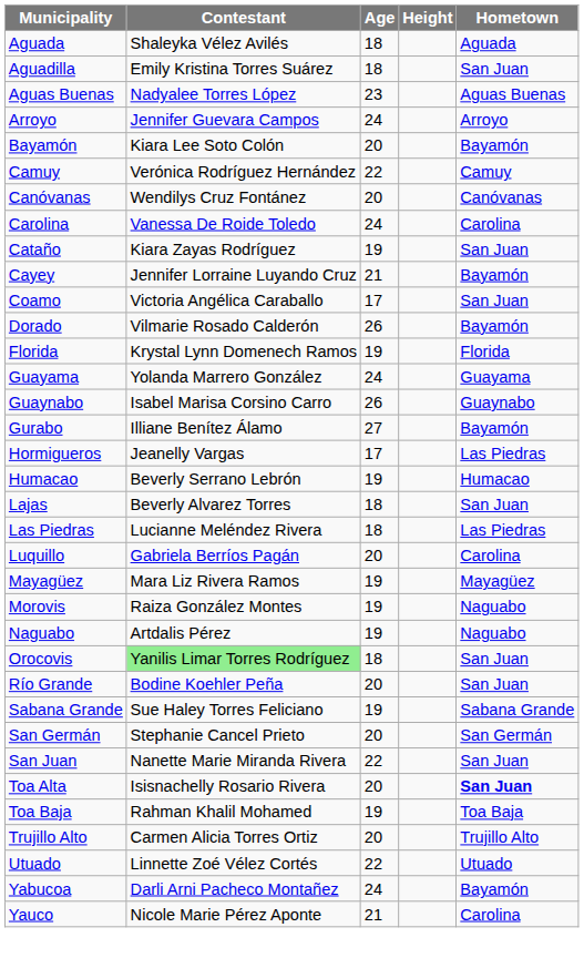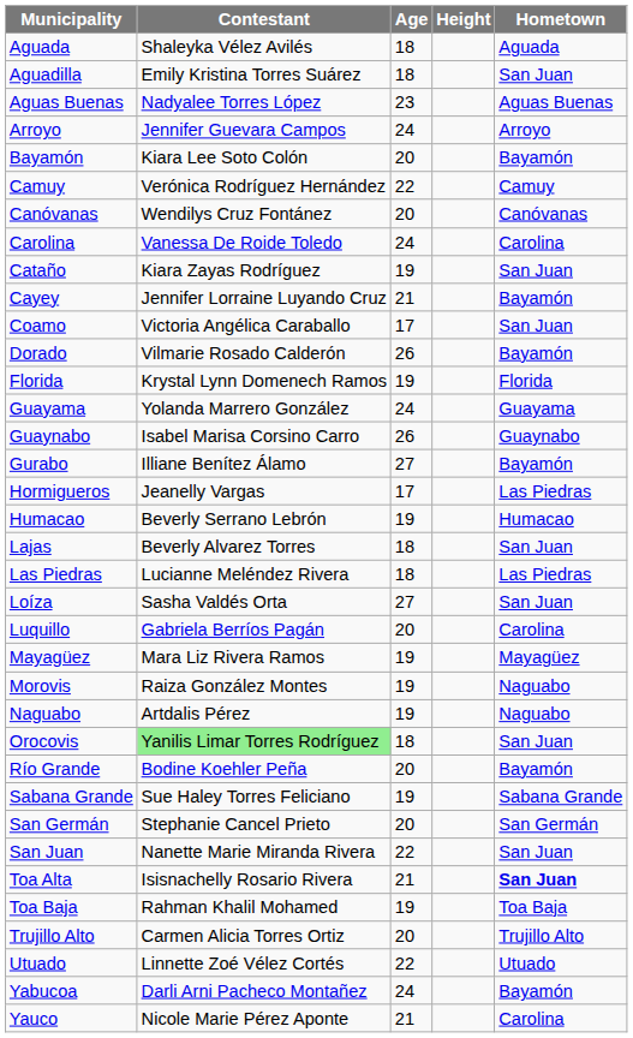+ row: Loíza | Sasha Valdés Orta | 27 | San Juan
Río Grande | Hometown: San Juan -> Bayamón
Toa Alta | Age: 20 -> 21
